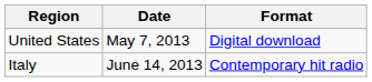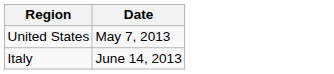- column: Format | Digital download | Contemporary hit radio
